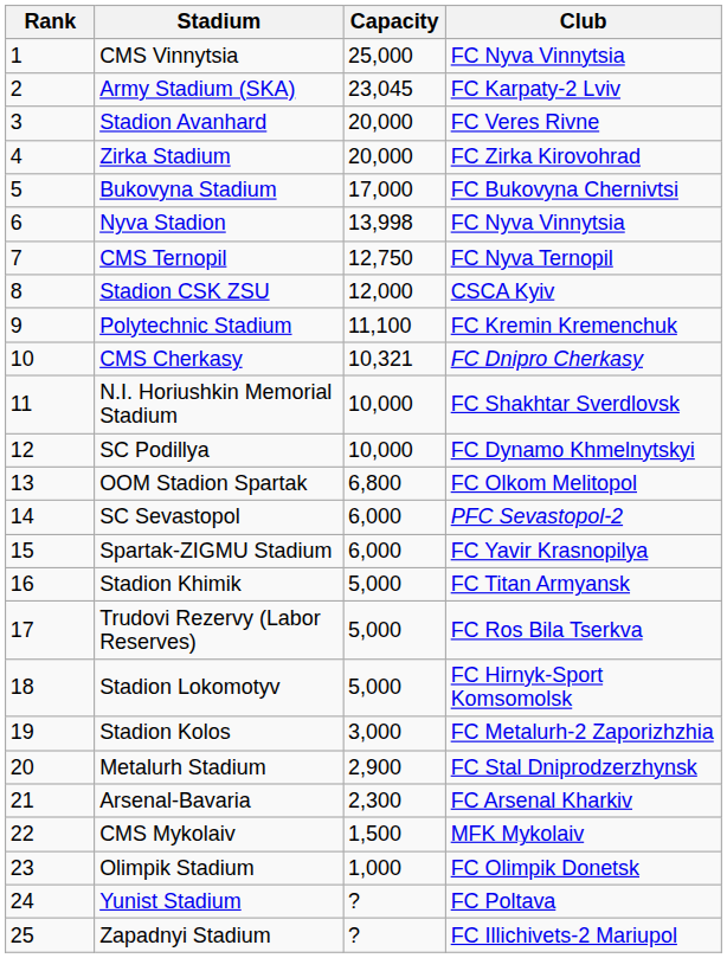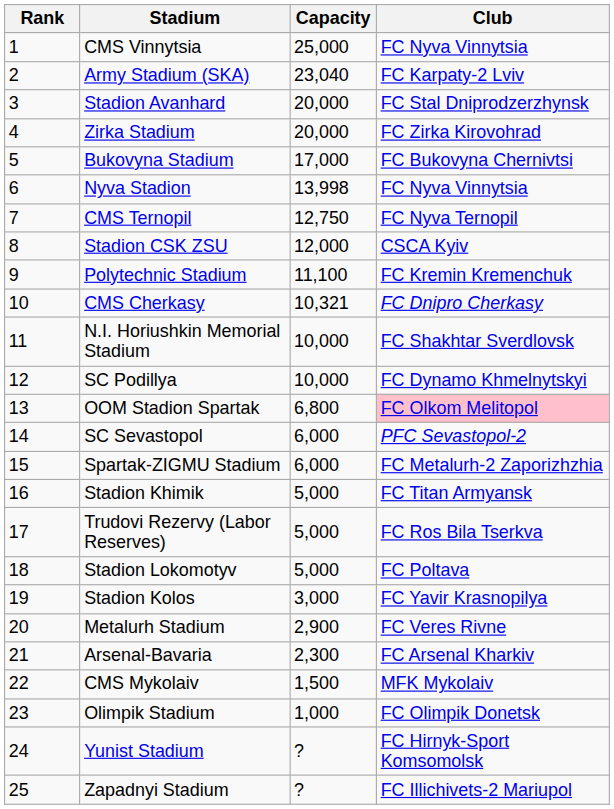Army Stadium (SKA) | Capacity: 23,045 -> 23,040
Stadion Avanhard | Club: FC Veres Rivne -> FC Stal Dniprodzerzhynsk
OOM Stadion Spartak | Club: no background -> pink background
Spartak-ZIGMU Stadium | Club: FC Yavir Krasnopilya -> FC Metalurh-2 Zaporizhzhia
Stadion Lokomotyv | Club: FC Hirnyk-Sport Komsomolsk -> FC Poltava
Stadion Kolos | Club: FC Metalurh-2 Zaporizhzhia -> FC Yavir Krasnopilya
Metalurh Stadium | Club: FC Stal Dniprodzerzhynsk -> FC Veres Rivne
Yunist Stadium | Club: FC Poltava -> FC Hirnyk-Sport Komsomolsk
